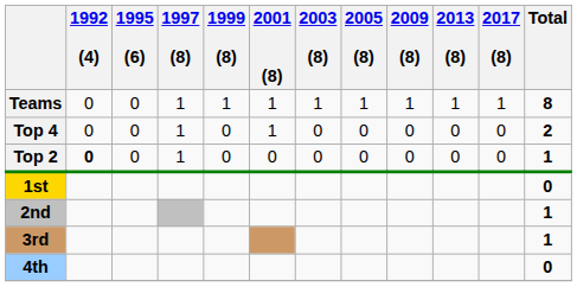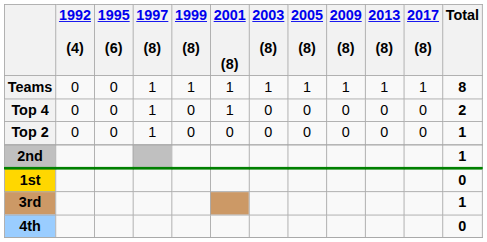Top 2 | 1992 (4): bold -> normal
rows swapped: 1st <-> 2nd
